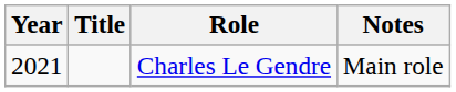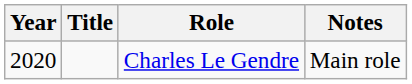Charles Le Gendre | Year: 2021 -> 2020
